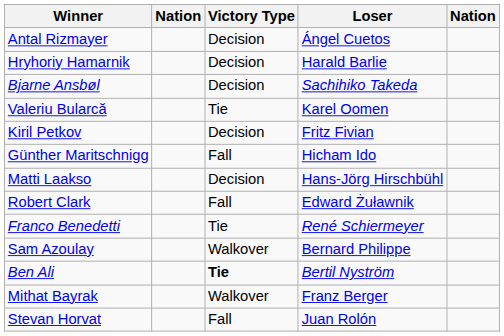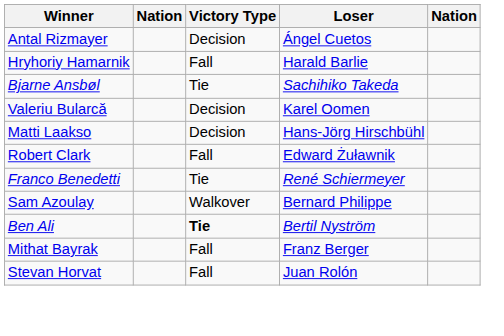Hryhoriy Hamarnik | Victory Type: Decision -> Fall
Bjarne Ansbøl | Victory Type: Decision -> Tie
Valeriu Bularcă | Victory Type: Tie -> Decision
- row: Kiril Petkov | Decision | Fritz Fivian
- row: Günther Maritschnigg | Fall | Hicham Ido
Mithat Bayrak | Victory Type: Walkover -> Fall
